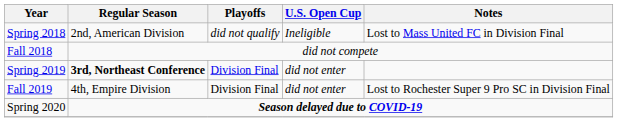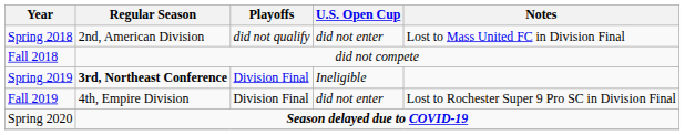Spring 2018 | U.S. Open Cup: Ineligible -> did not enter
Spring 2019 | U.S. Open Cup: did not enter -> Ineligible
